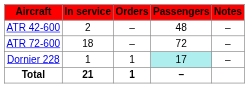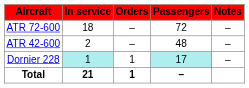rows swapped: ATR 42-600 <-> ATR 72-600
Dornier 228 | In service: no background -> paleturquoise background
